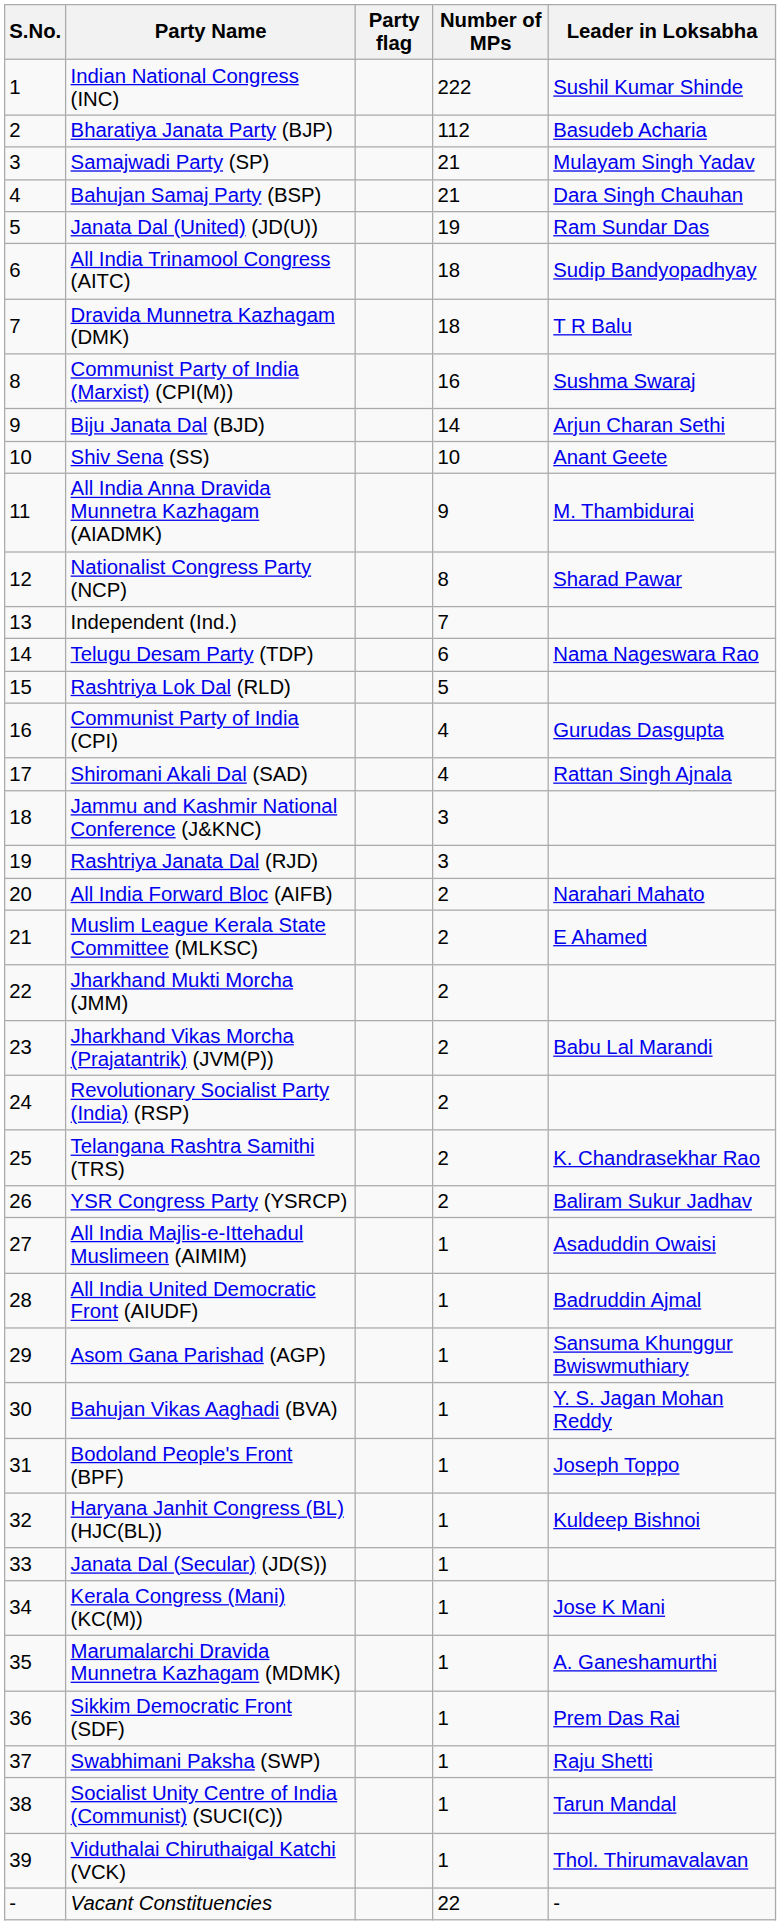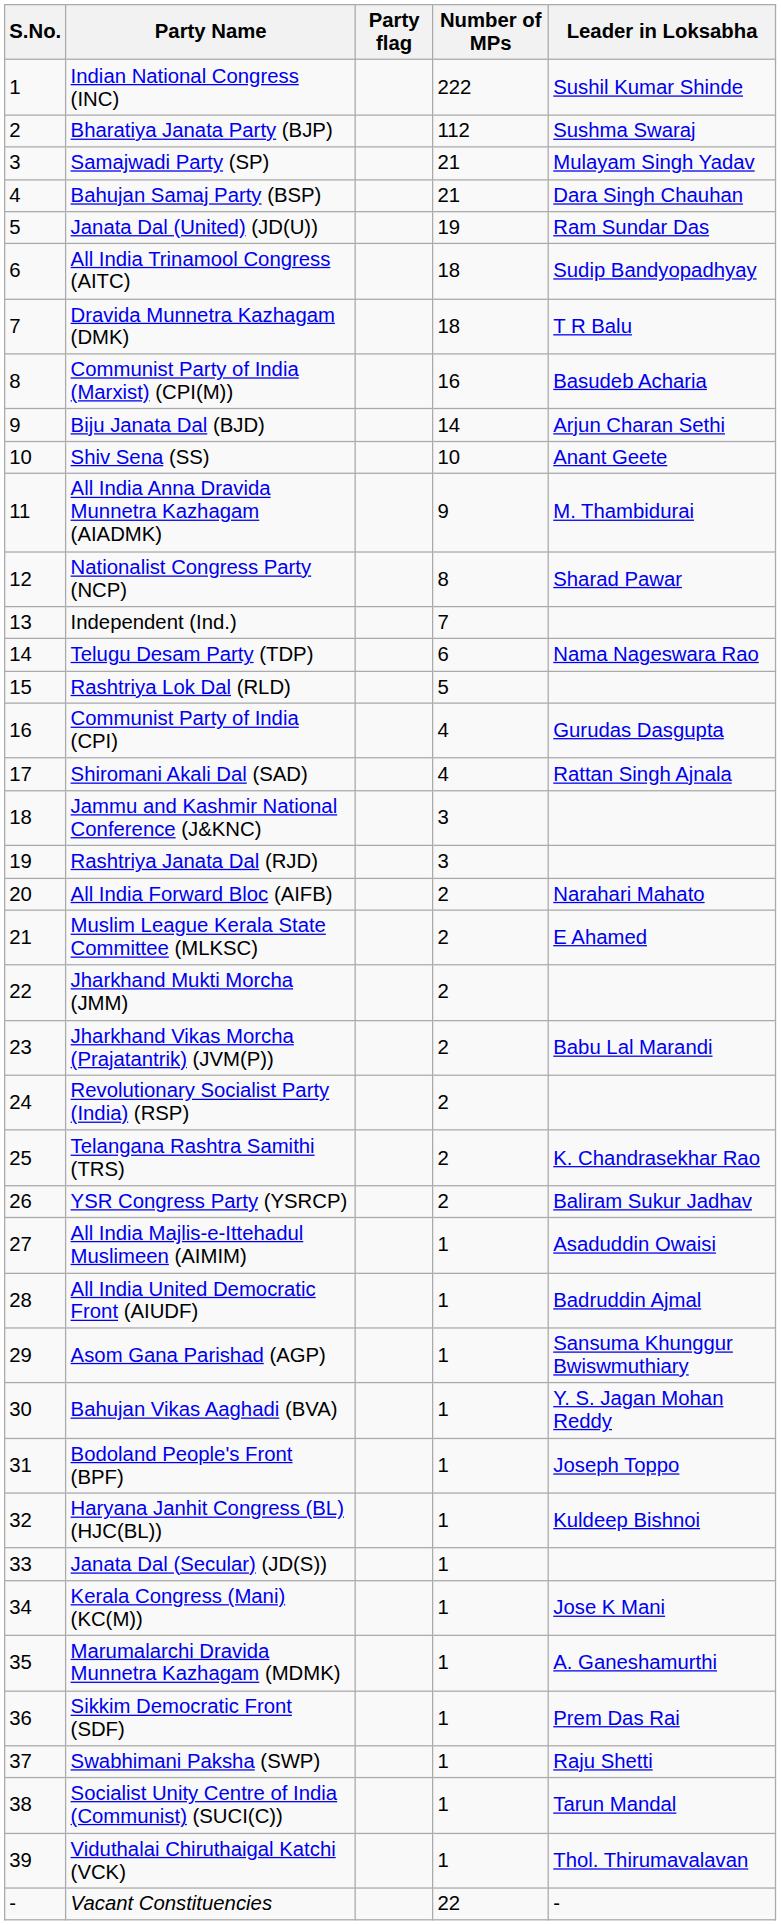Bharatiya Janata Party (BJP) | Leader in Loksabha: Basudeb Acharia -> Sushma Swaraj
Communist Party of India (Marxist) (CPI(M)) | Leader in Loksabha: Sushma Swaraj -> Basudeb Acharia
